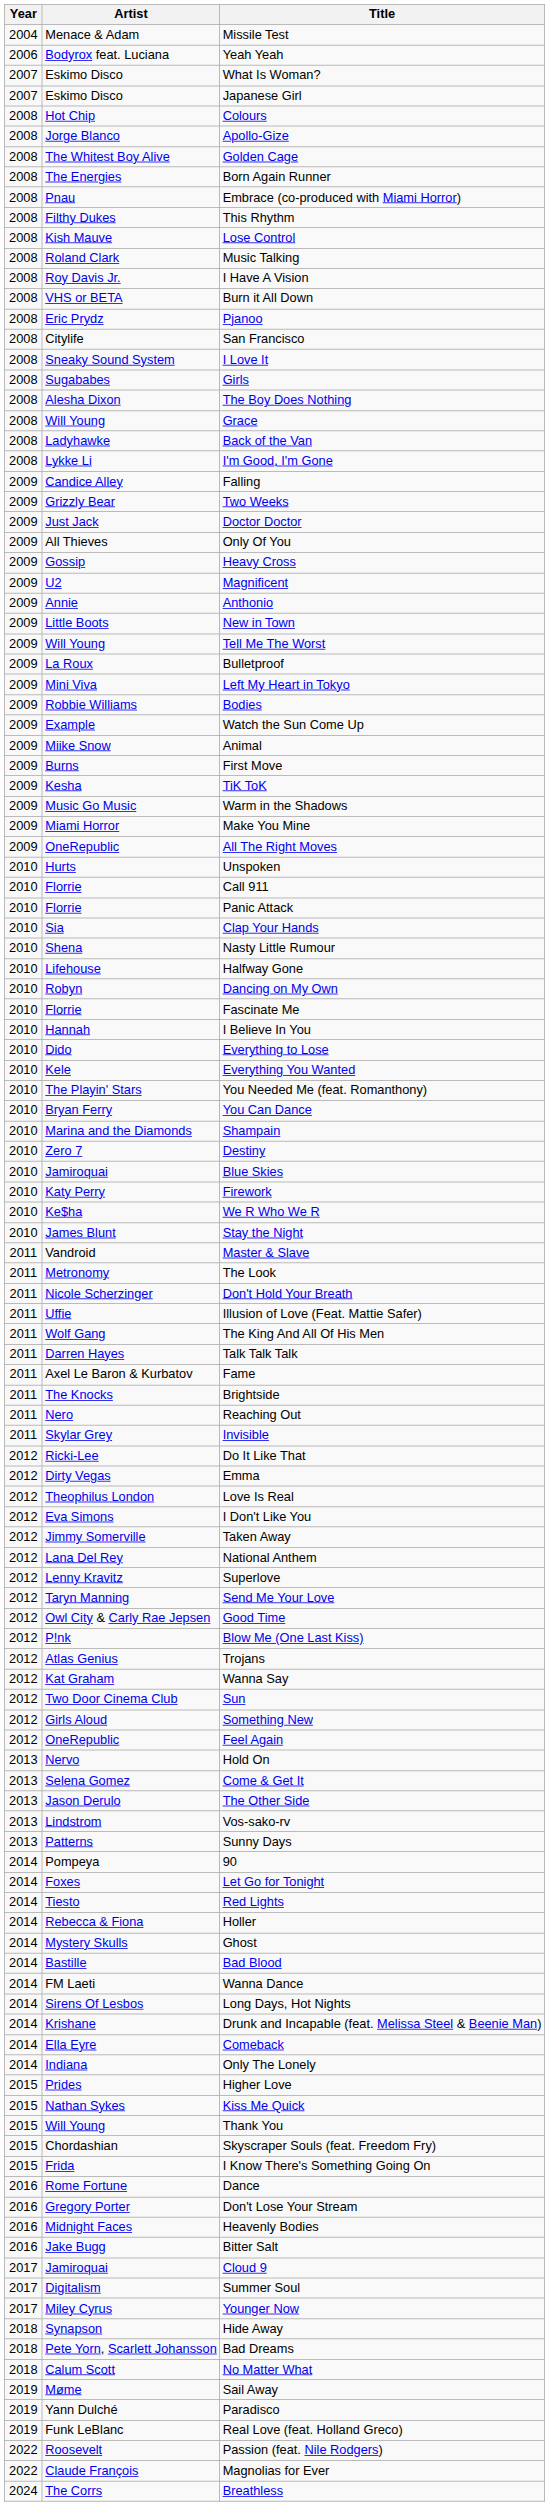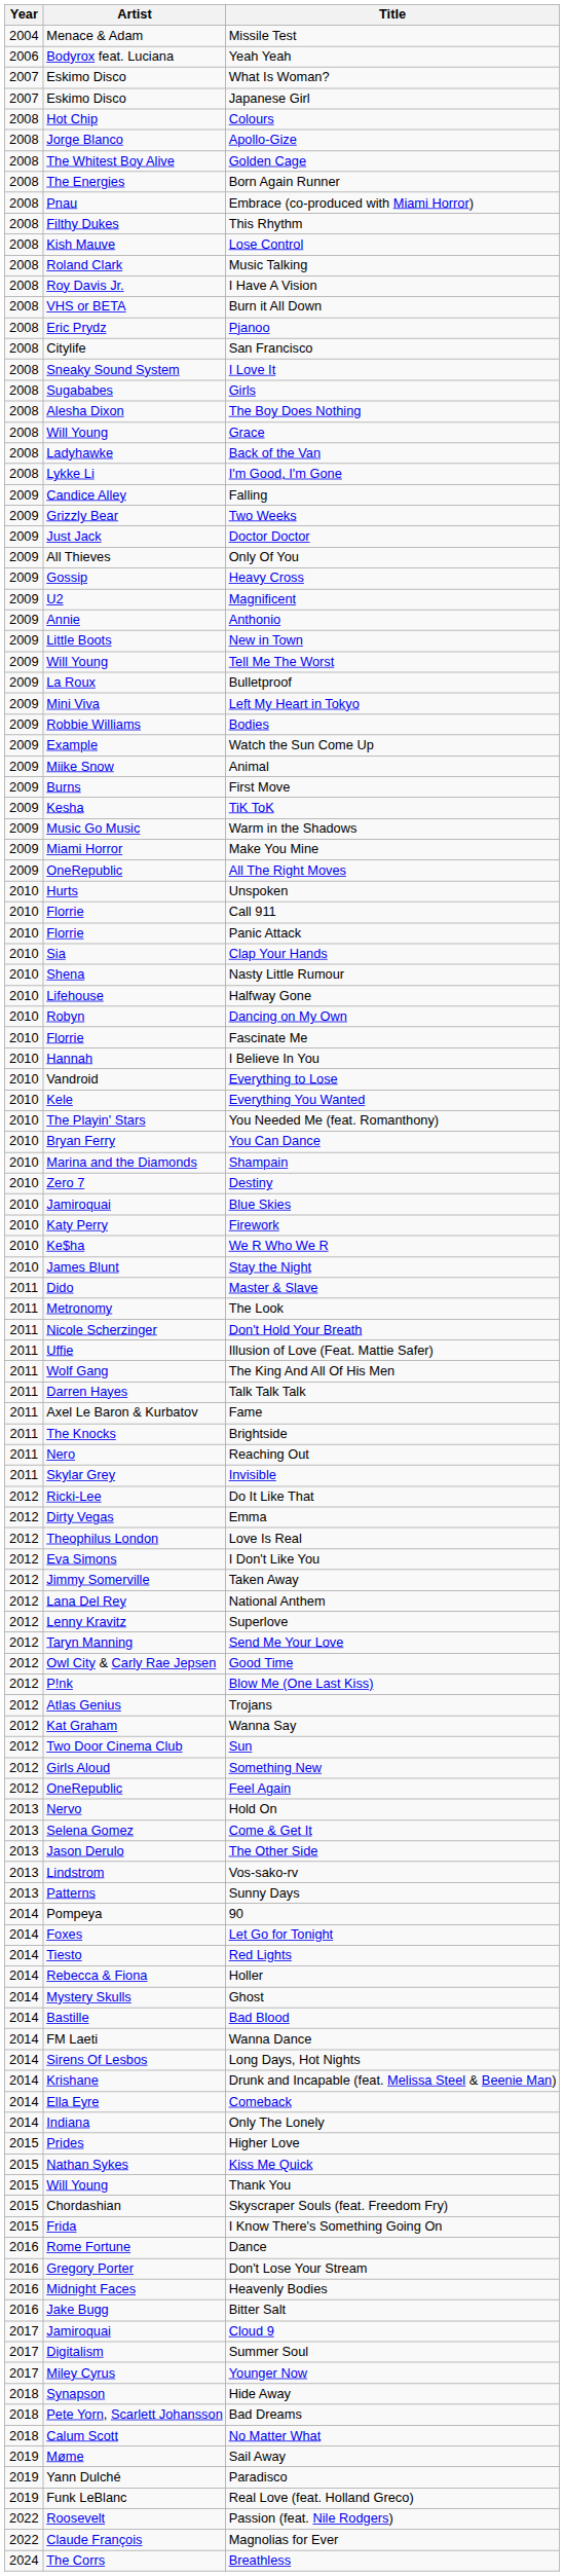Everything to Lose | Artist: Dido -> Vandroid
Master & Slave | Artist: Vandroid -> Dido
